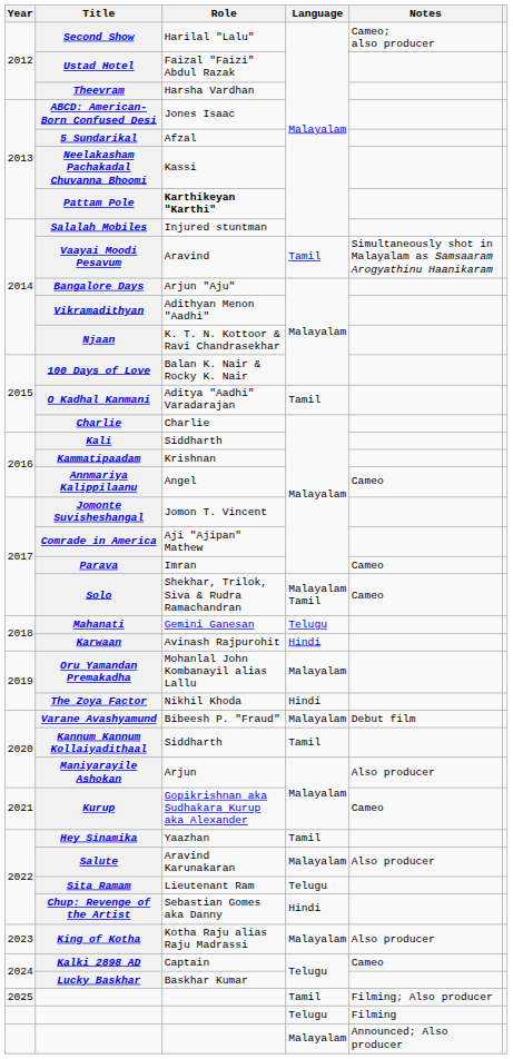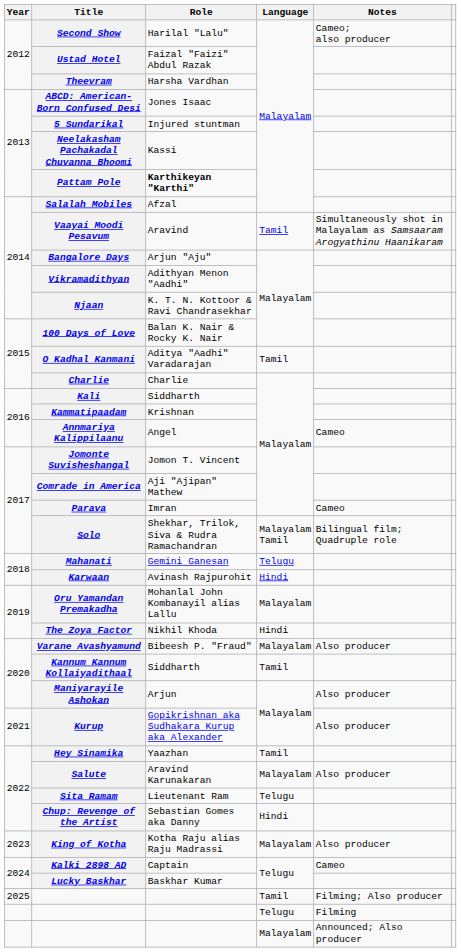5 Sundarikal | Role: Afzal -> Injured stuntman
Salalah Mobiles | Role: Injured stuntman -> Afzal
Solo | Notes: Cameo -> Bilingual film; Quadruple role
Varane Avashyamund | Notes: Debut film -> Also producer
Kurup | Notes: Cameo -> Also producer
